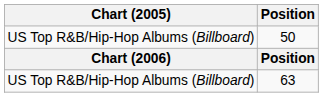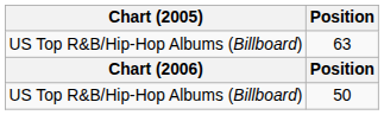rows swapped: 63 <-> 50
